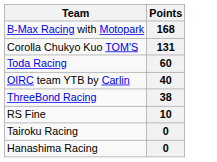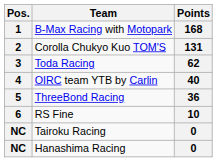+ column: Pos. | 1 | 2 | 3 | 4 | 5 | 6 | NC | NC
Toda Racing | Points: 60 -> 62
ThreeBond Racing | Points: 38 -> 36
